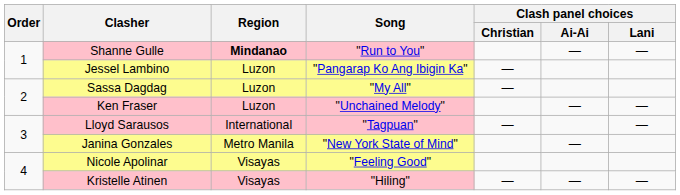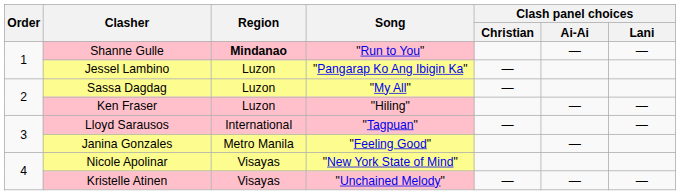Ken Fraser | Song: "Unchained Melody" -> "Hiling"
Janina Gonzales | Song: "New York State of Mind" -> "Feeling Good"
Nicole Apolinar | Song: "Feeling Good" -> "New York State of Mind"
Kristelle Atinen | Song: "Hiling" -> "Unchained Melody"
